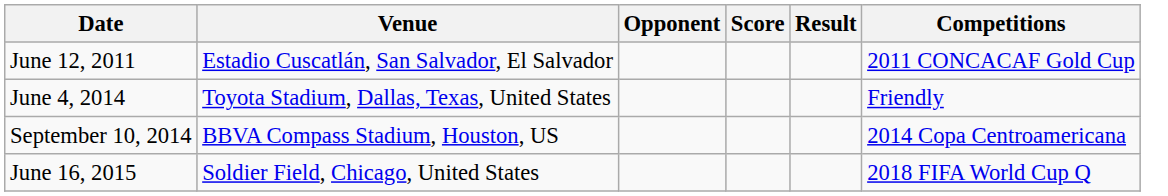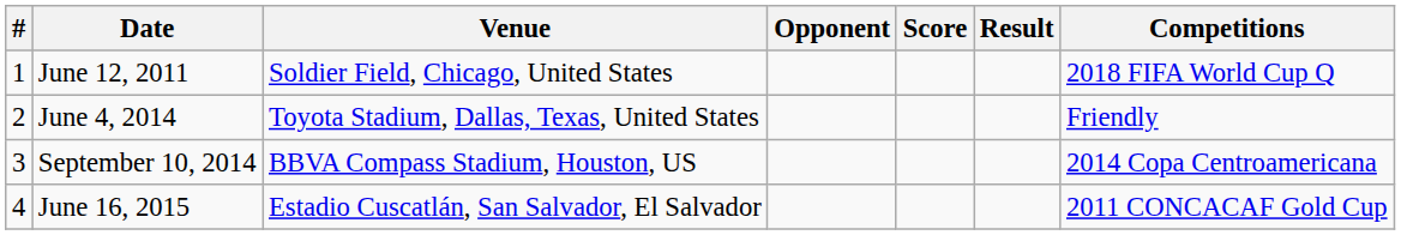+ column: # | 1 | 2 | 3 | 4
June 12, 2011 | Venue: Estadio Cuscatlán, San Salvador, El Salvador -> Soldier Field, Chicago, United States
June 12, 2011 | Competitions: 2011 CONCACAF Gold Cup -> 2018 FIFA World Cup Q
June 16, 2015 | Venue: Soldier Field, Chicago, United States -> Estadio Cuscatlán, San Salvador, El Salvador
June 16, 2015 | Competitions: 2018 FIFA World Cup Q -> 2011 CONCACAF Gold Cup
